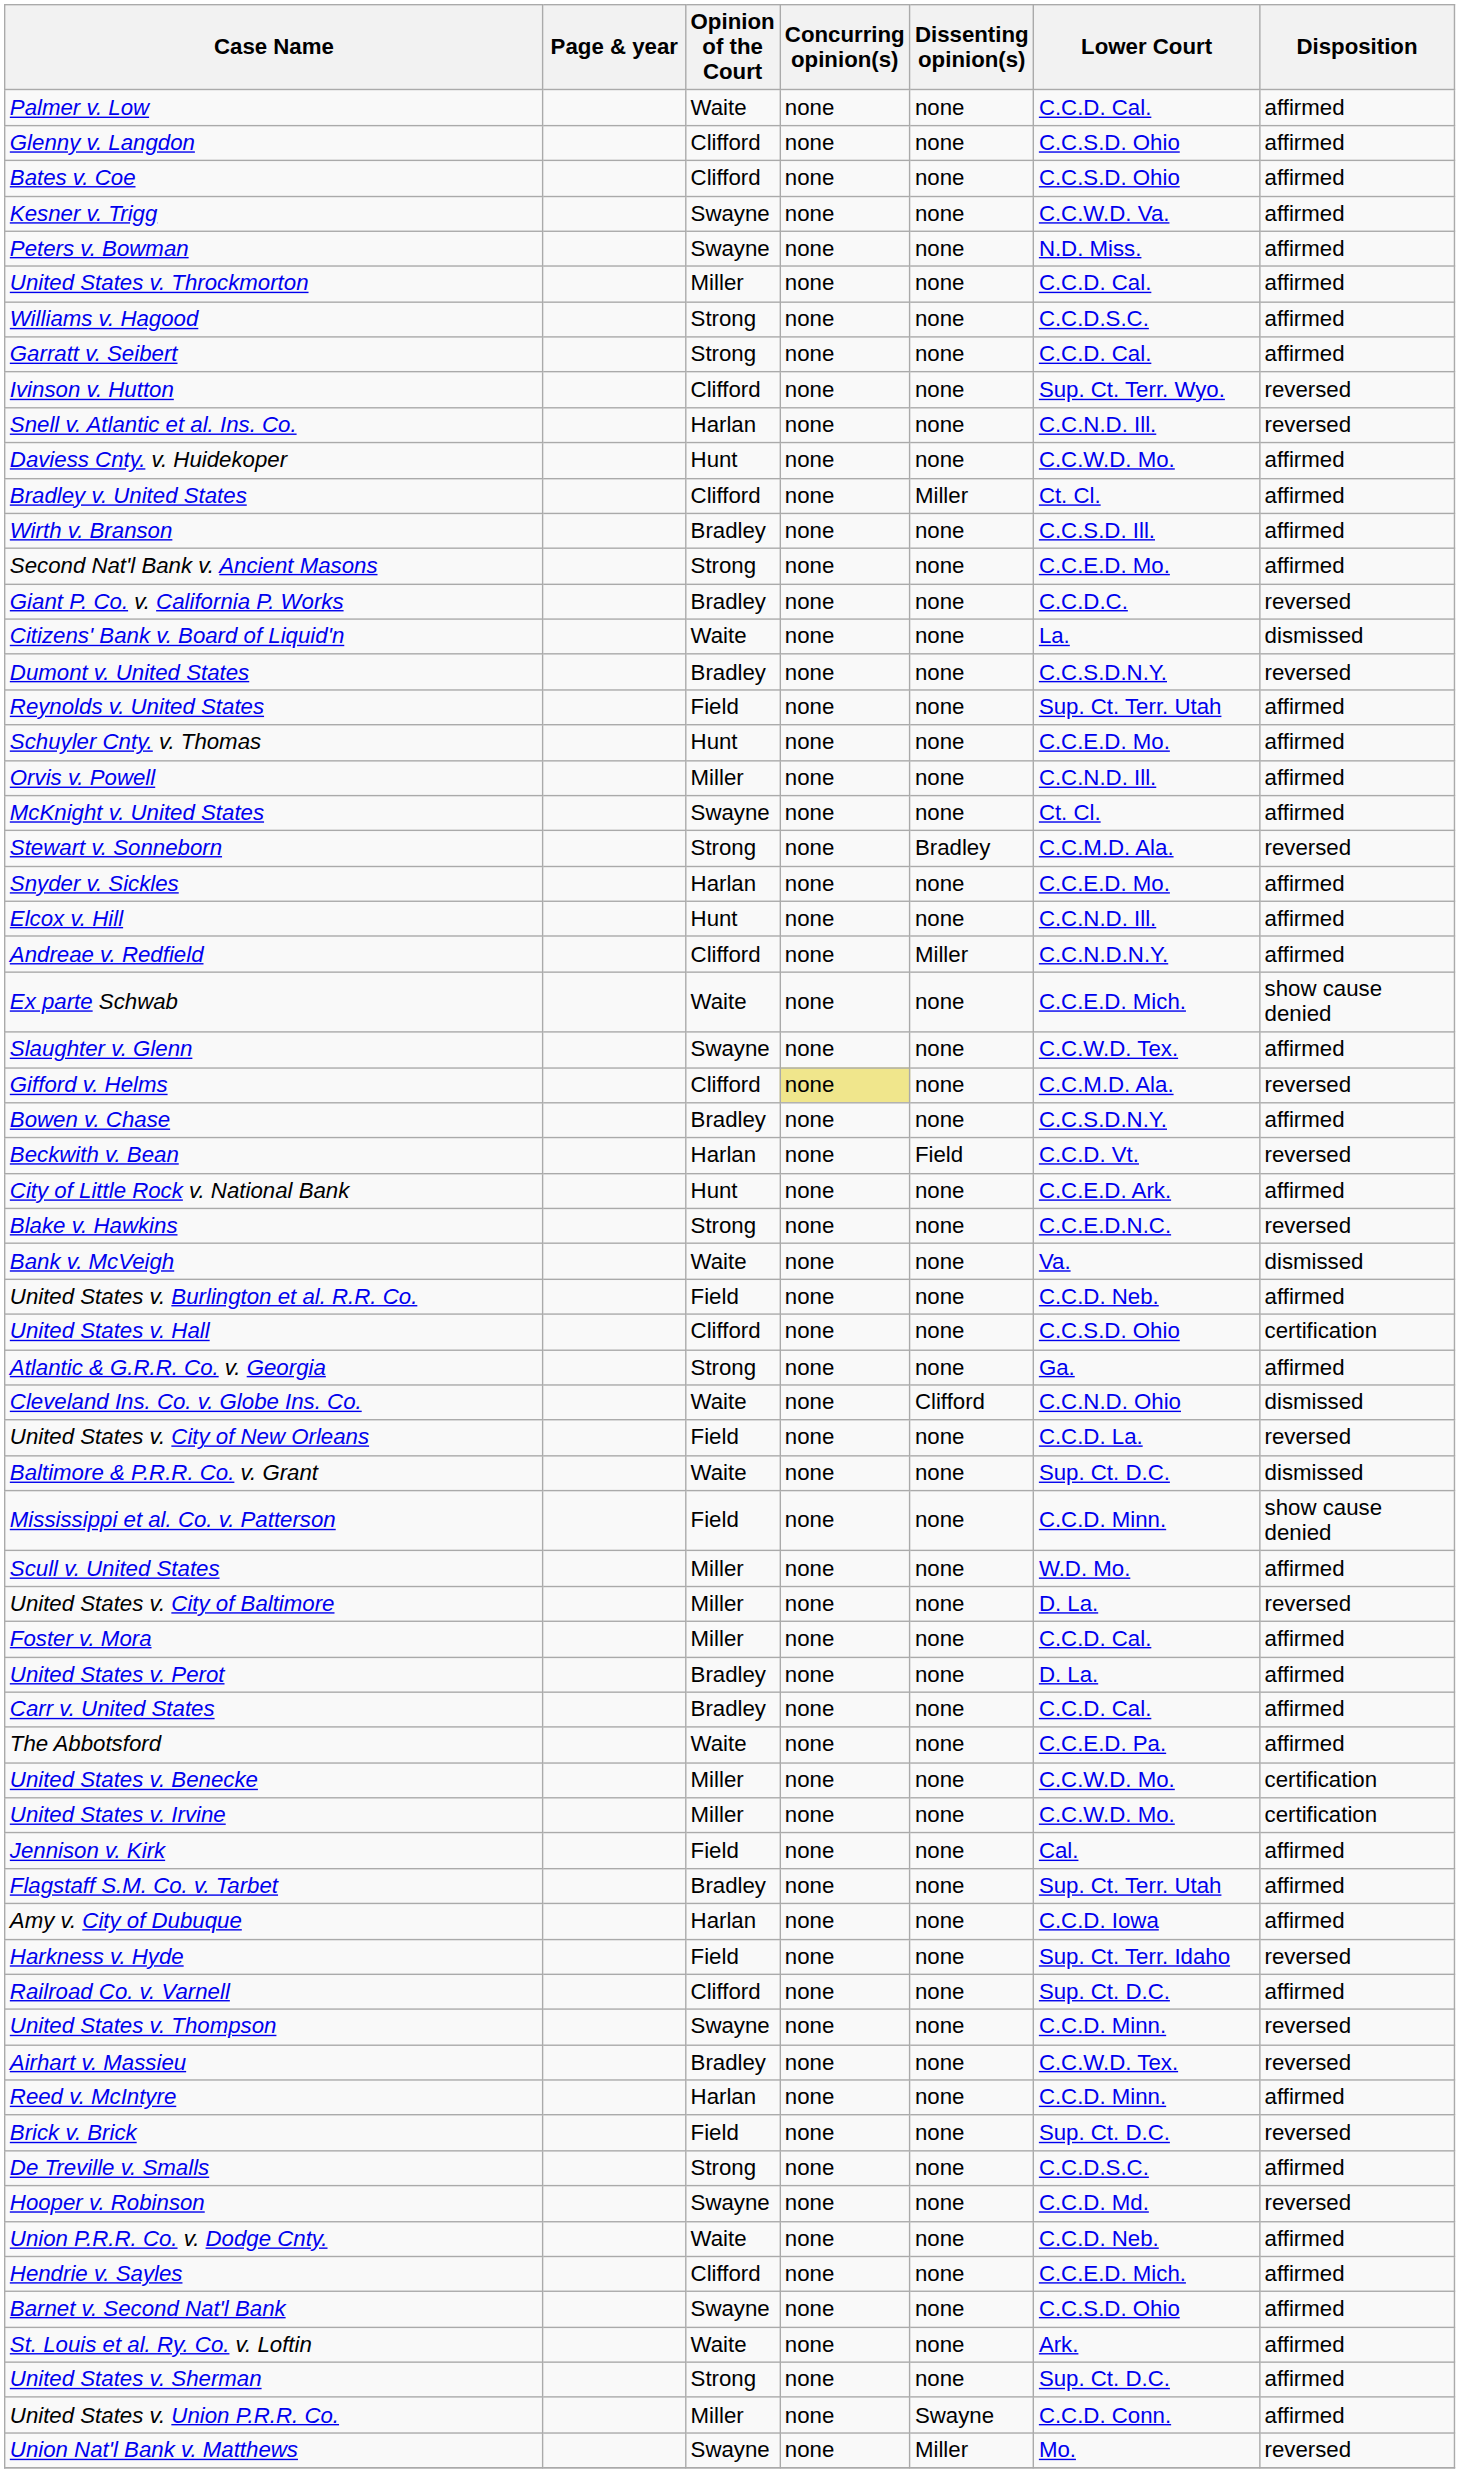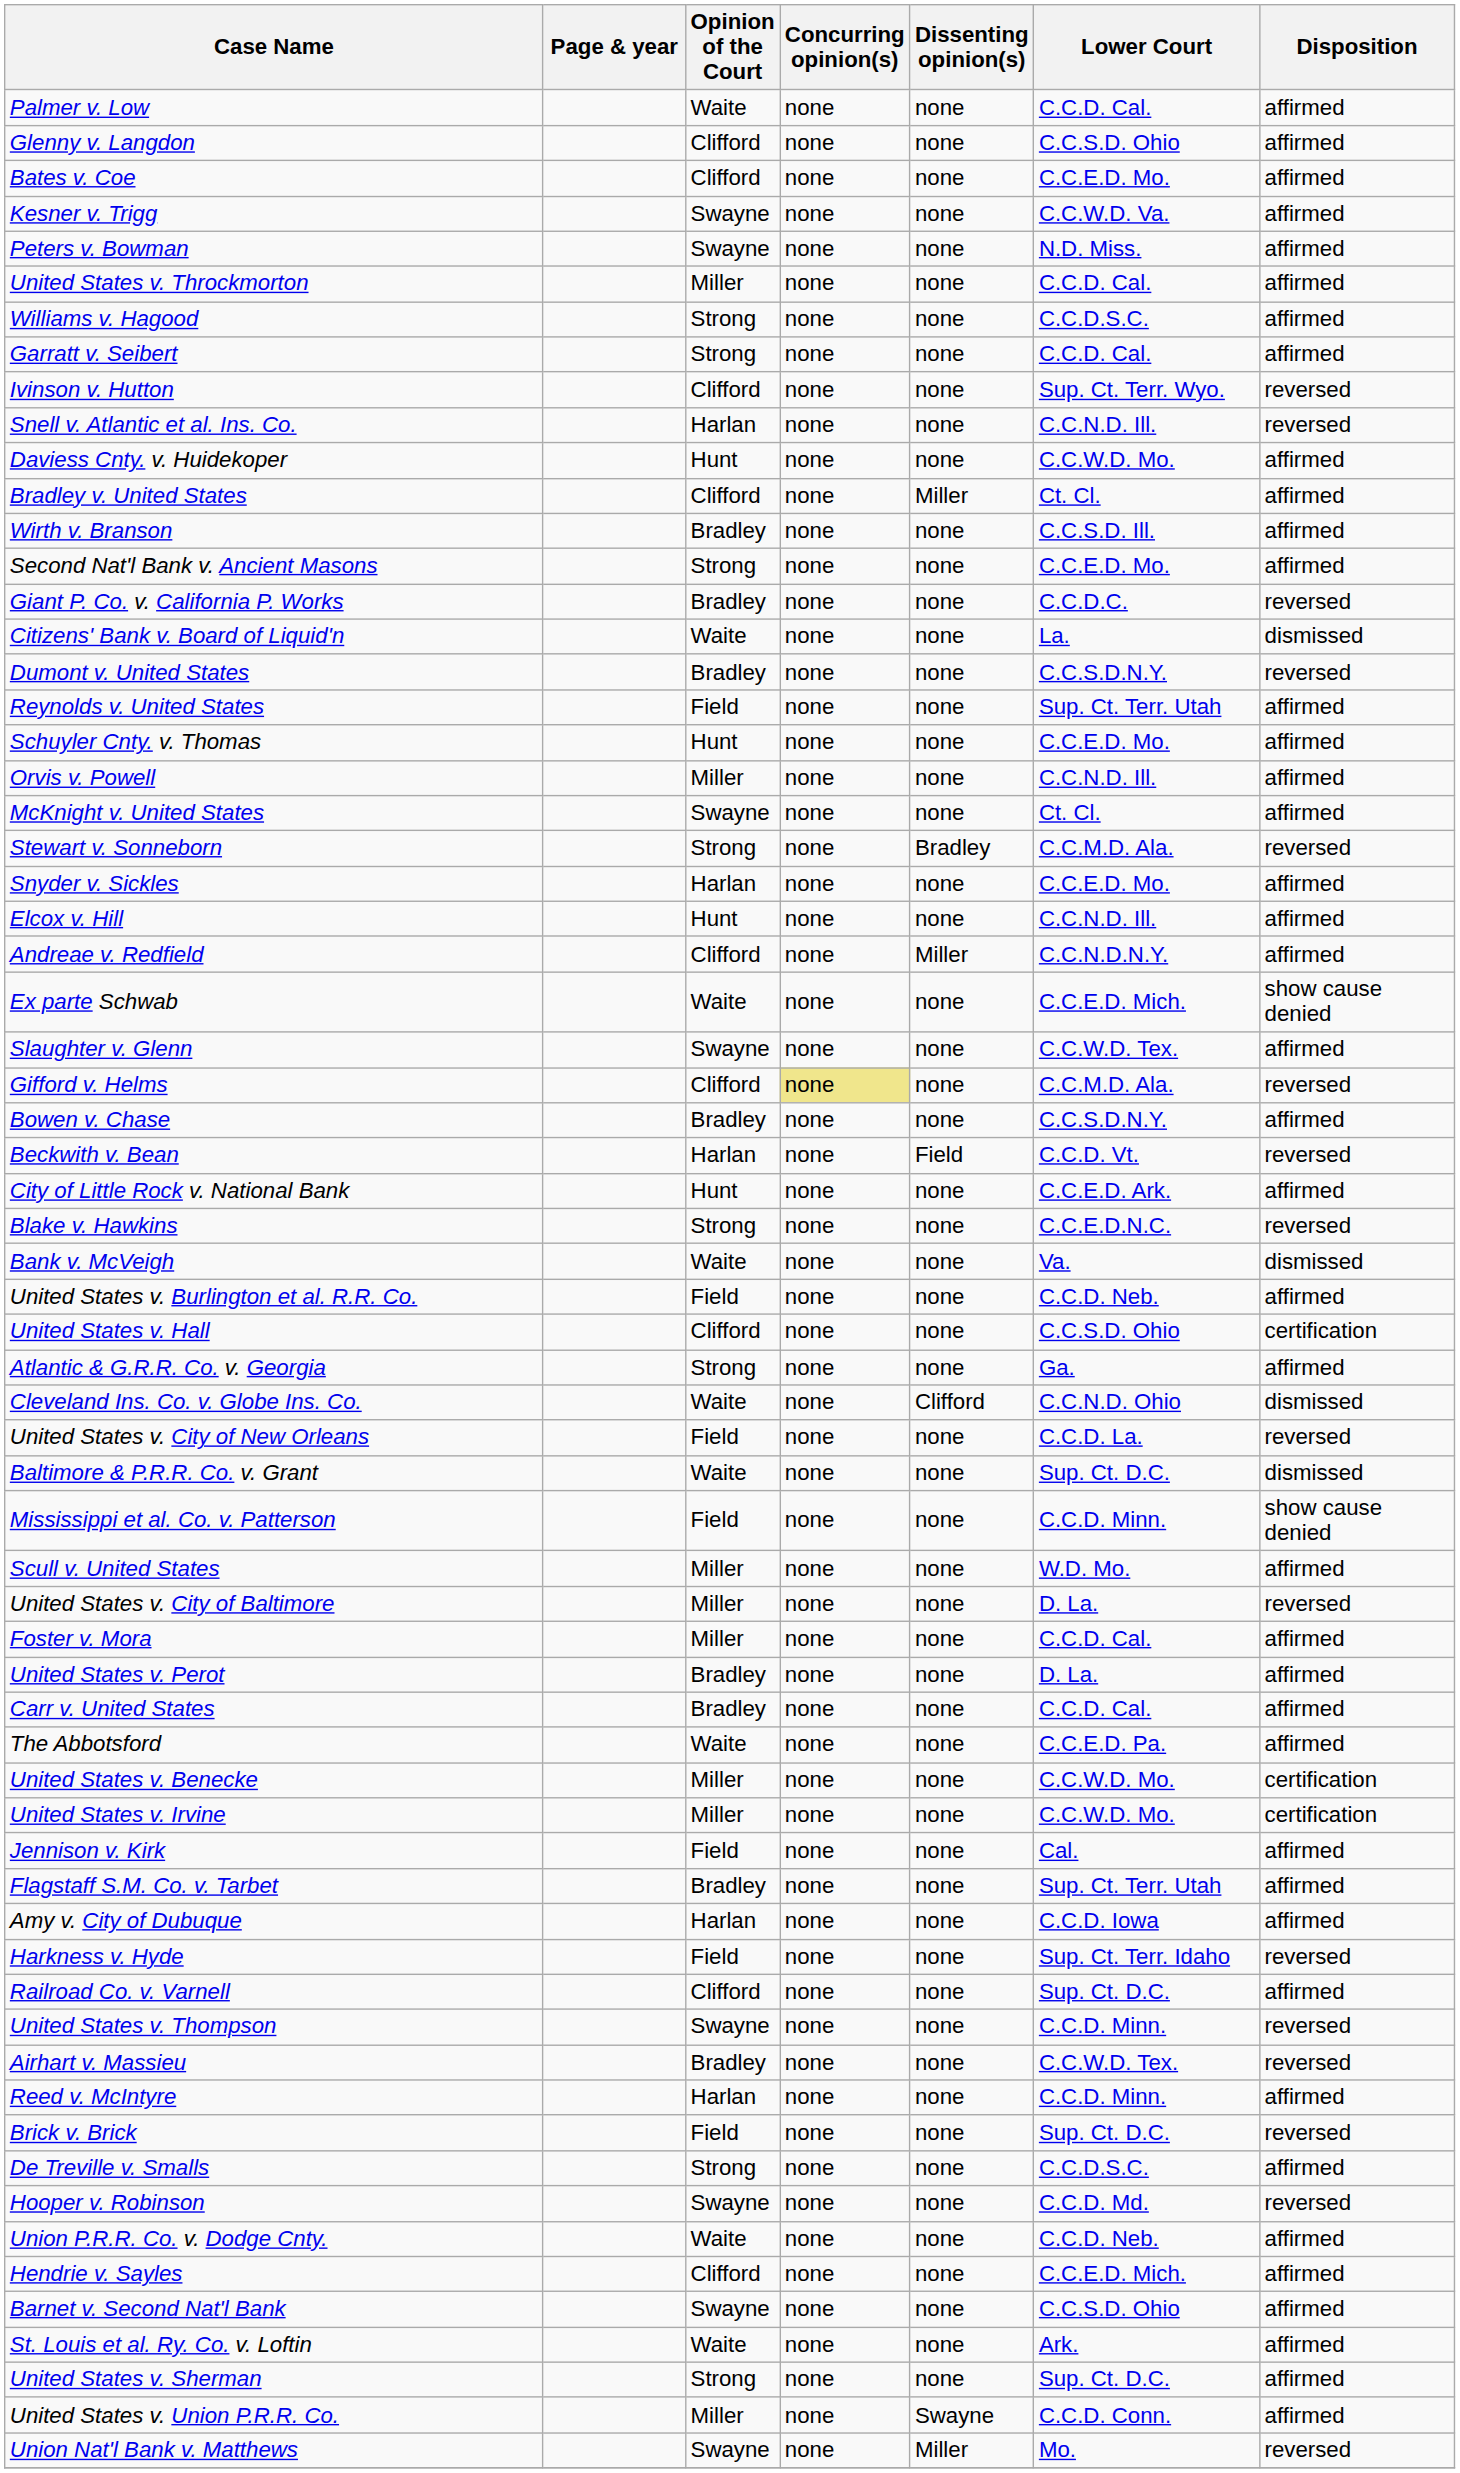Bates v. Coe | Lower Court: C.C.S.D. Ohio -> C.C.E.D. Mo.
